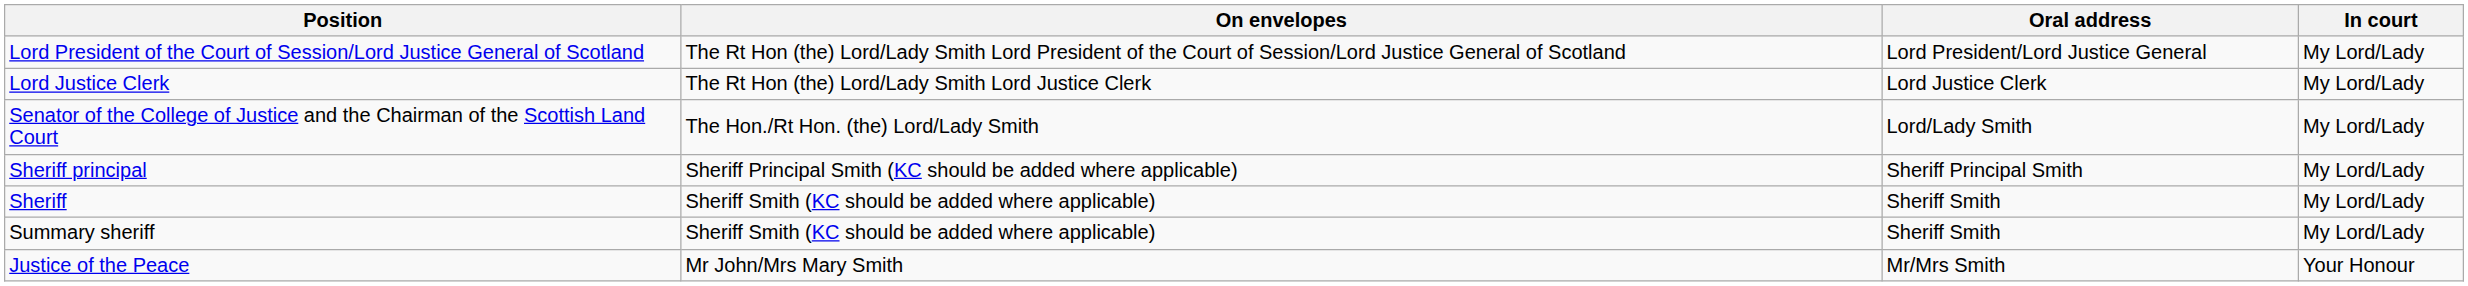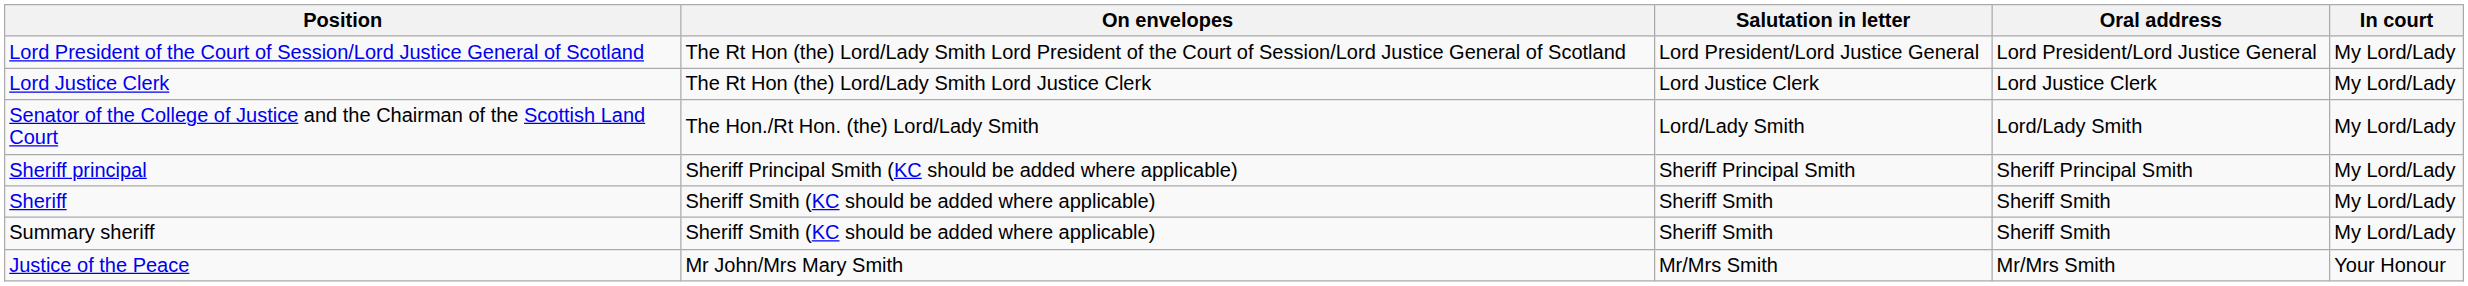+ column: Salutation in letter | Lord President/Lord Justice General | Lord Justice Clerk | Lord/Lady Smith | Sheriff Principal Smith | Sheriff Smith | Sheriff Smith | Mr/Mrs Smith
